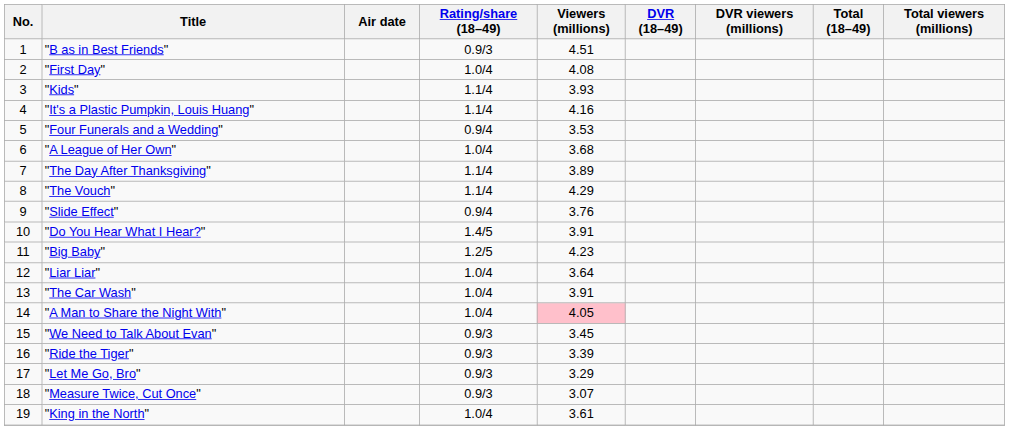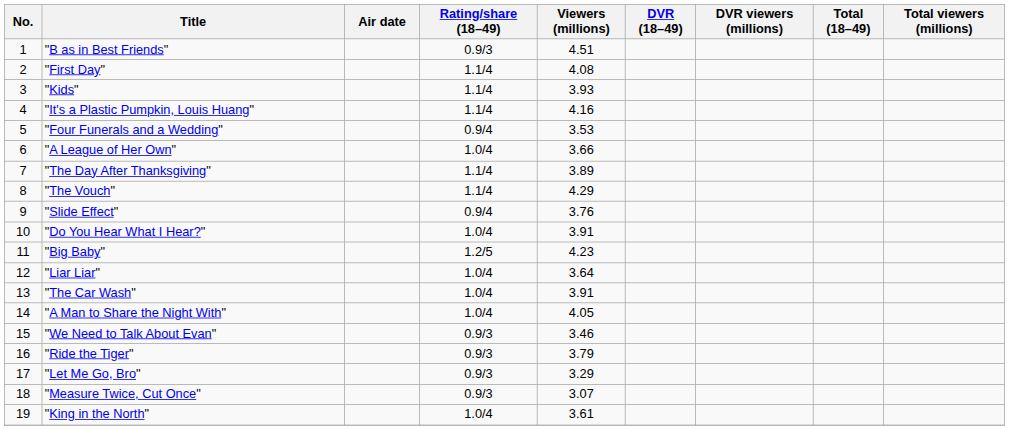"First Day" | Rating/share (18–49): 1.0/4 -> 1.1/4
"A League of Her Own" | Viewers (millions): 3.68 -> 3.66
"Do You Hear What I Hear?" | Rating/share (18–49): 1.4/5 -> 1.0/4
"A Man to Share the Night With" | Viewers (millions): pink background -> no background
"We Need to Talk About Evan" | Viewers (millions): 3.45 -> 3.46
"Ride the Tiger" | Viewers (millions): 3.39 -> 3.79
